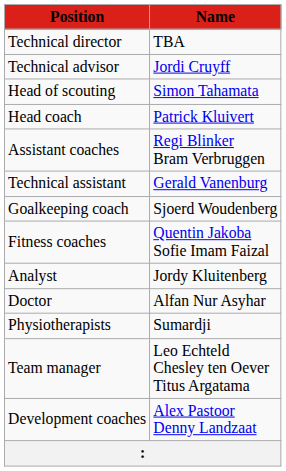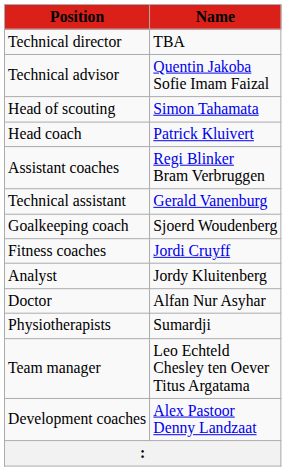Technical advisor | Name: Jordi Cruyff -> Quentin Jakoba Sofie Imam Faizal
Fitness coaches | Name: Quentin Jakoba Sofie Imam Faizal -> Jordi Cruyff
